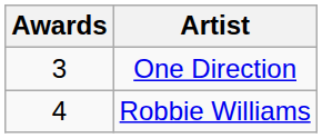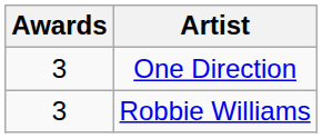Robbie Williams | Awards: 4 -> 3
